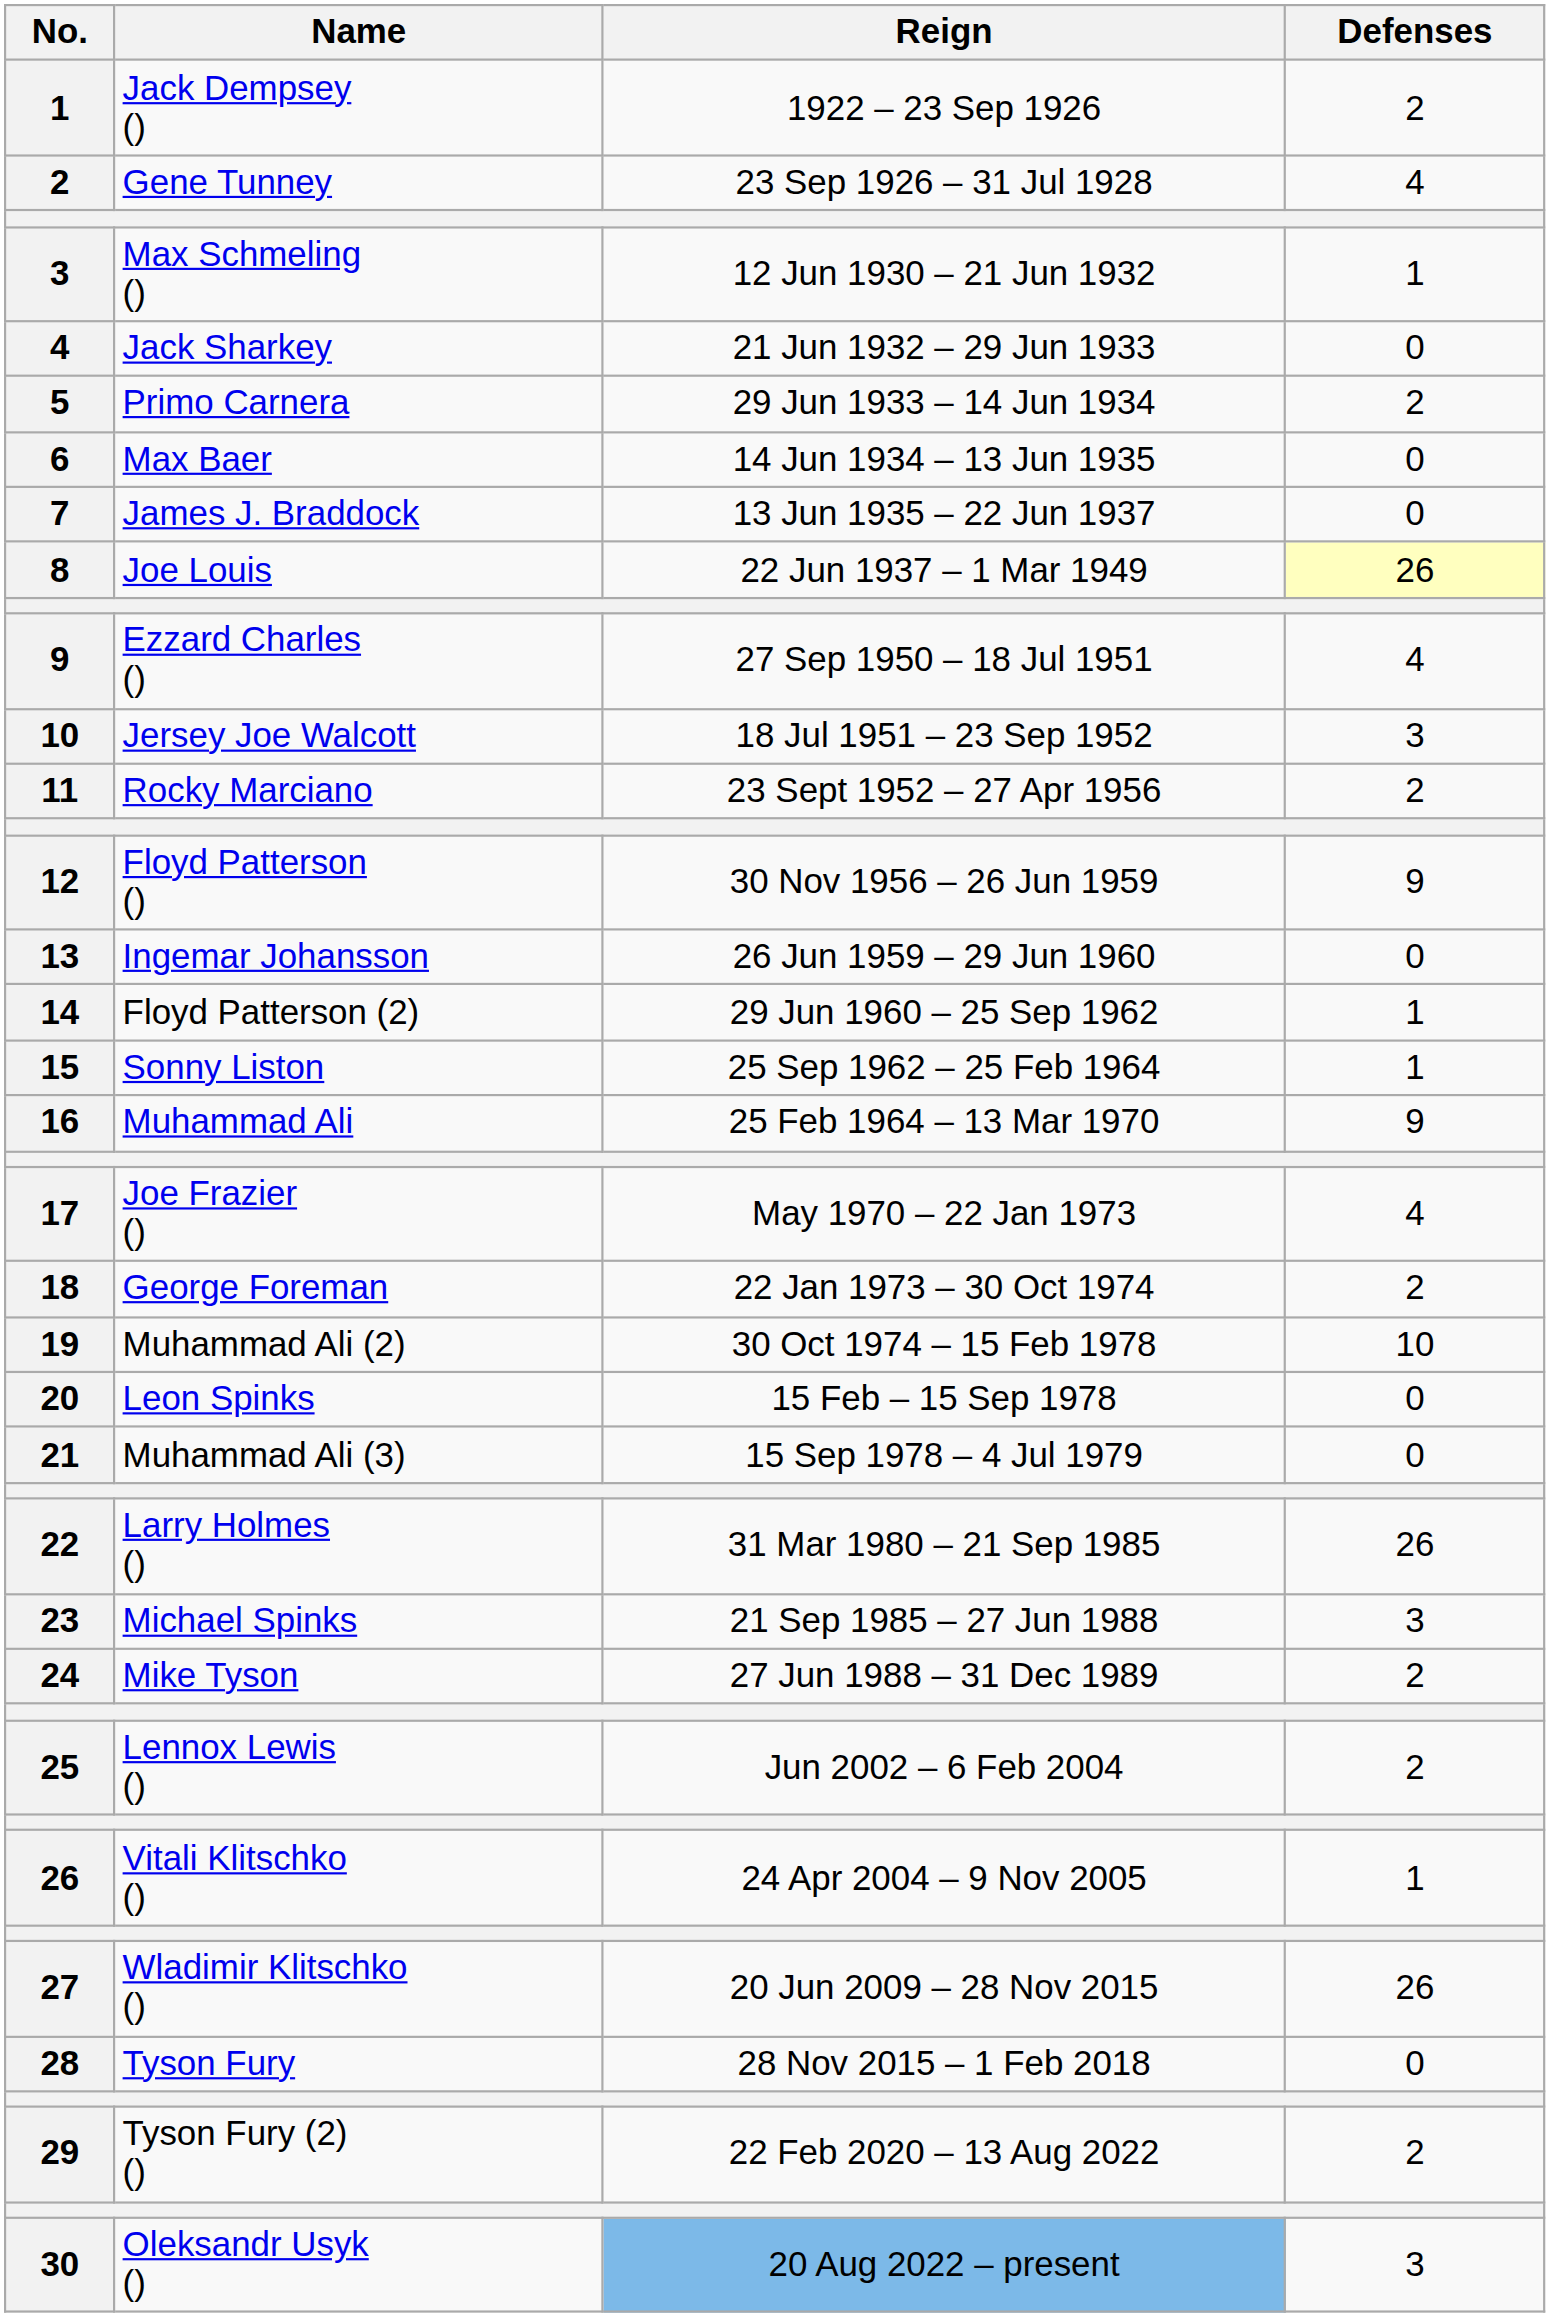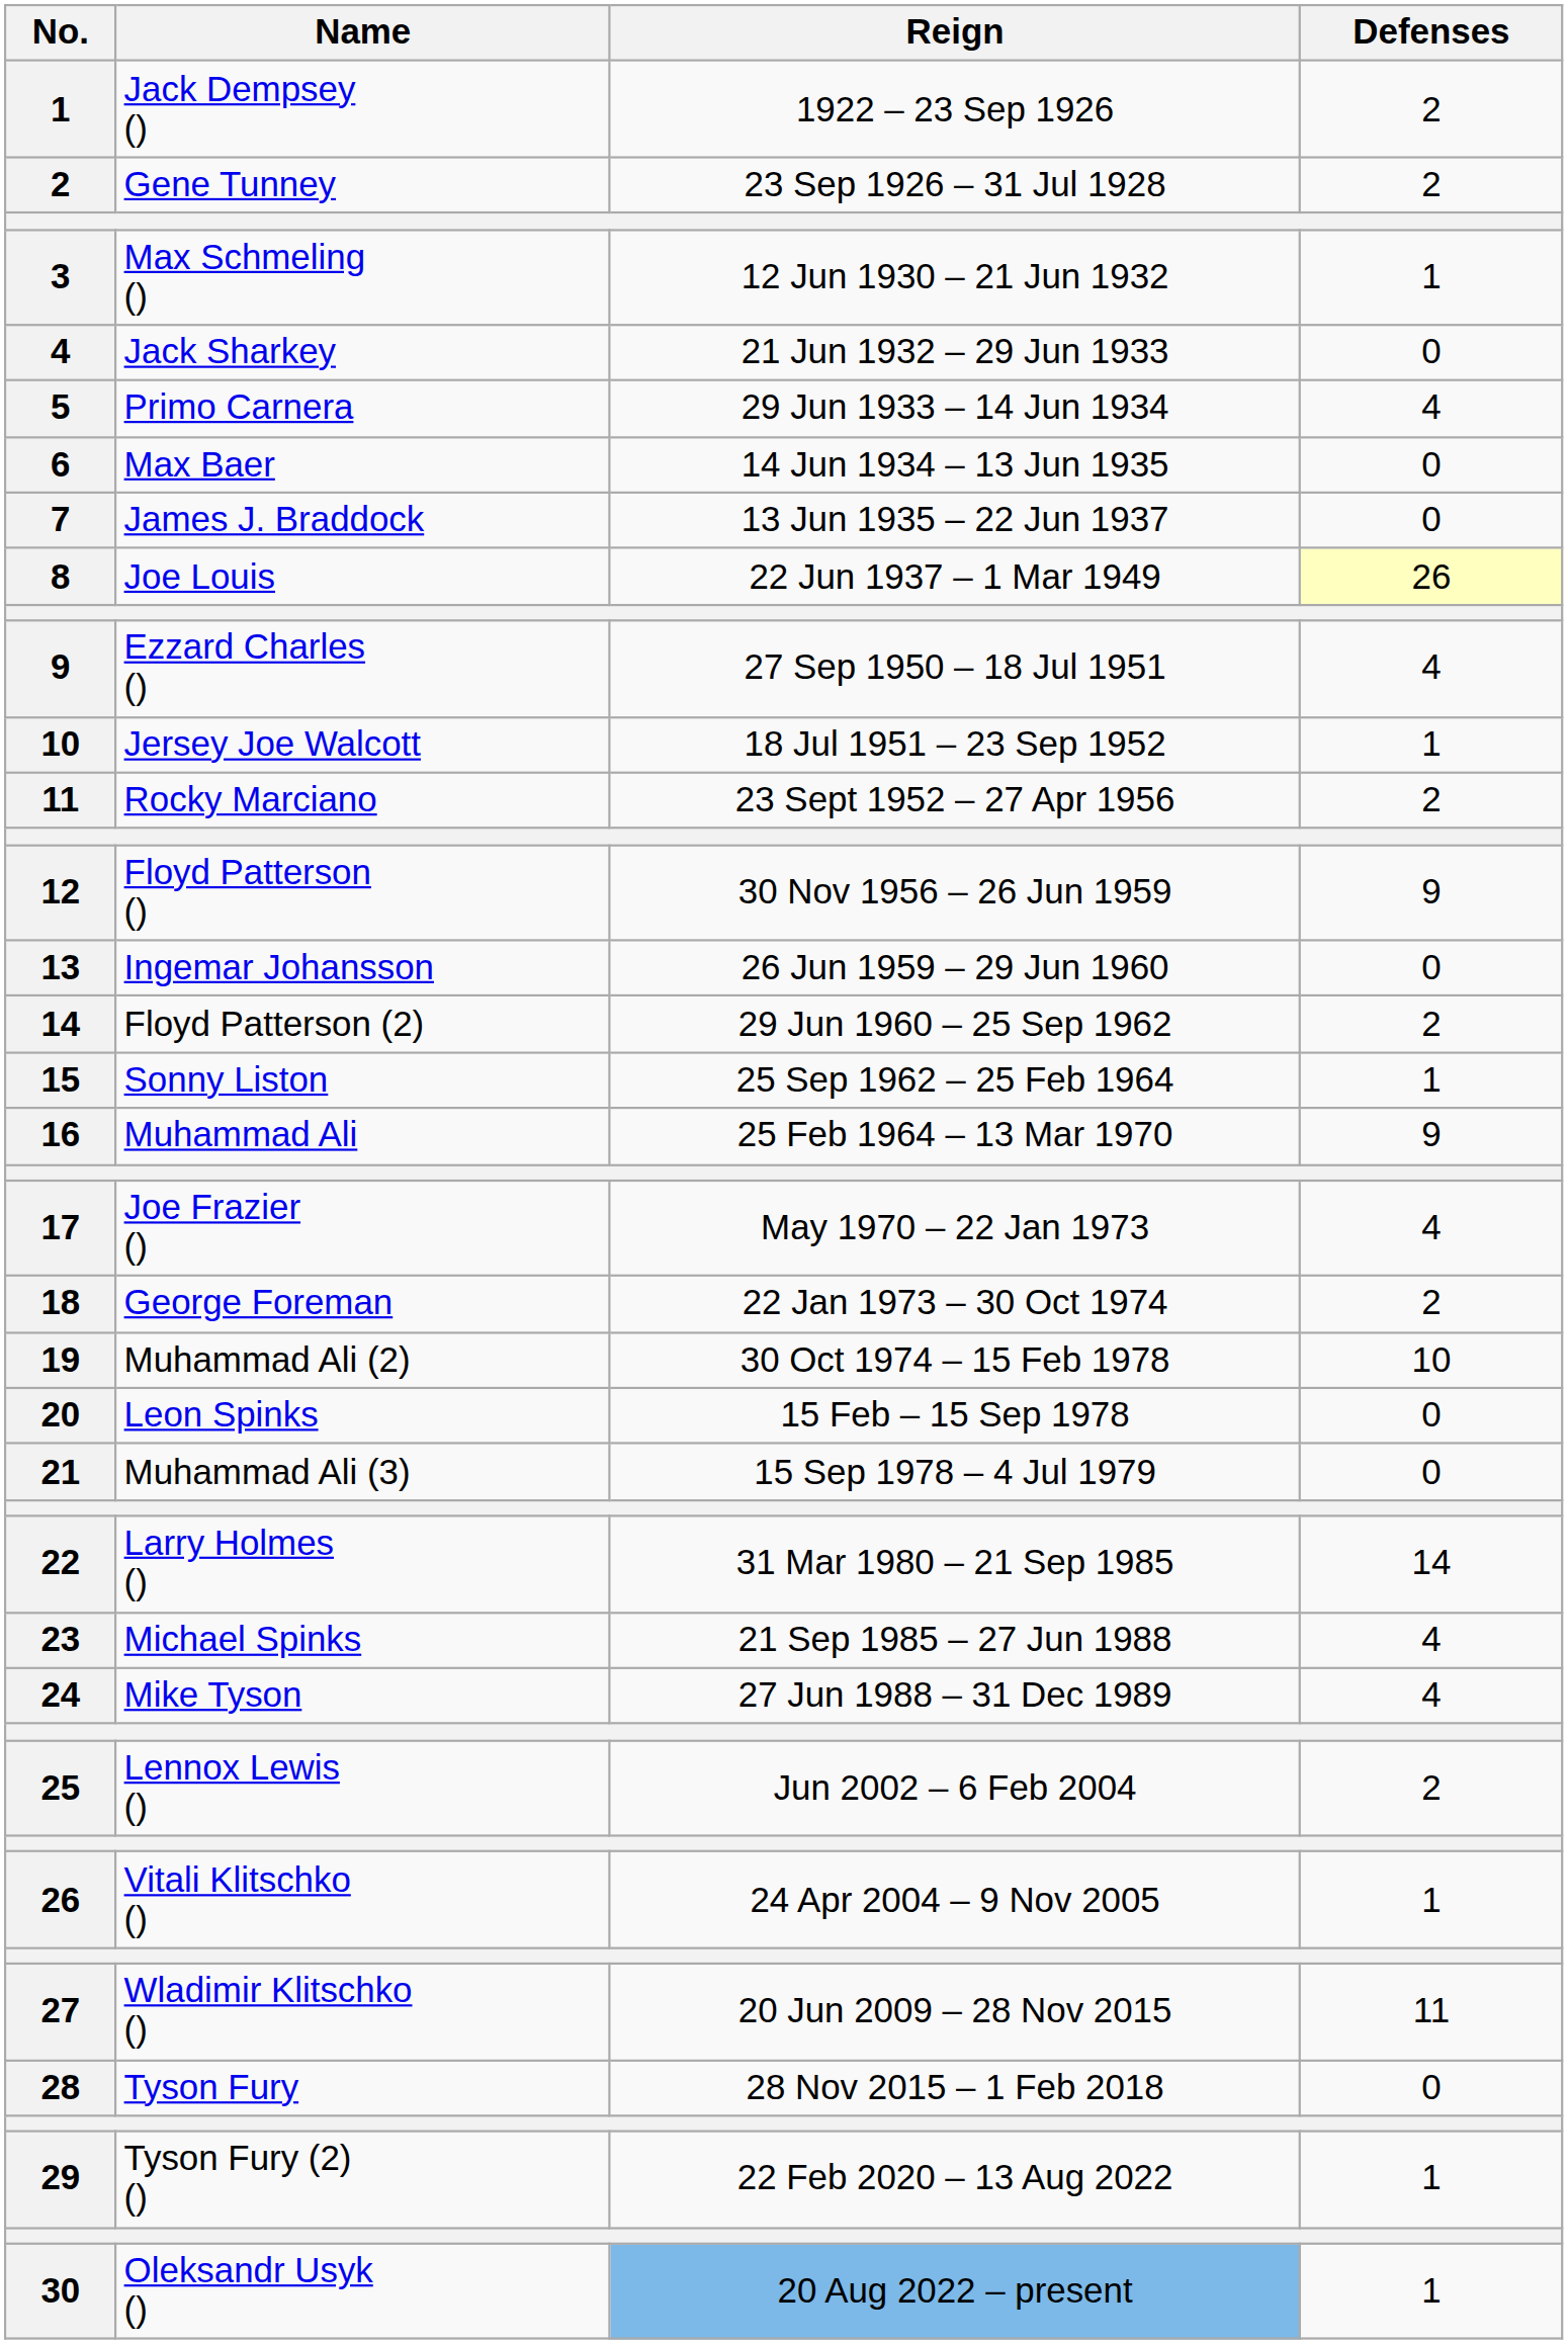Gene Tunney | Defenses: 4 -> 2
Primo Carnera | Defenses: 2 -> 4
Jersey Joe Walcott | Defenses: 3 -> 1
Floyd Patterson (2) | Defenses: 1 -> 2
Larry Holmes () | Defenses: 26 -> 14
Michael Spinks | Defenses: 3 -> 4
Mike Tyson | Defenses: 2 -> 4
Wladimir Klitschko () | Defenses: 26 -> 11
Tyson Fury (2) () | Defenses: 2 -> 1
Oleksandr Usyk () | Defenses: 3 -> 1
